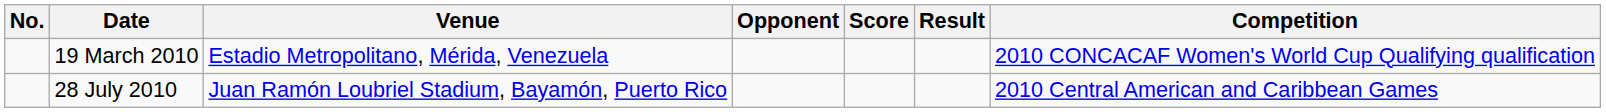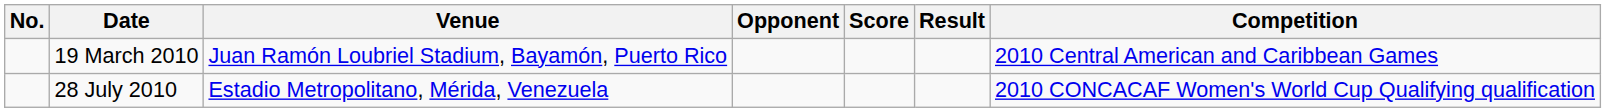19 March 2010 | Venue: Estadio Metropolitano, Mérida, Venezuela -> Juan Ramón Loubriel Stadium, Bayamón, Puerto Rico
19 March 2010 | Competition: 2010 CONCACAF Women's World Cup Qualifying qualification -> 2010 Central American and Caribbean Games
28 July 2010 | Venue: Juan Ramón Loubriel Stadium, Bayamón, Puerto Rico -> Estadio Metropolitano, Mérida, Venezuela
28 July 2010 | Competition: 2010 Central American and Caribbean Games -> 2010 CONCACAF Women's World Cup Qualifying qualification
